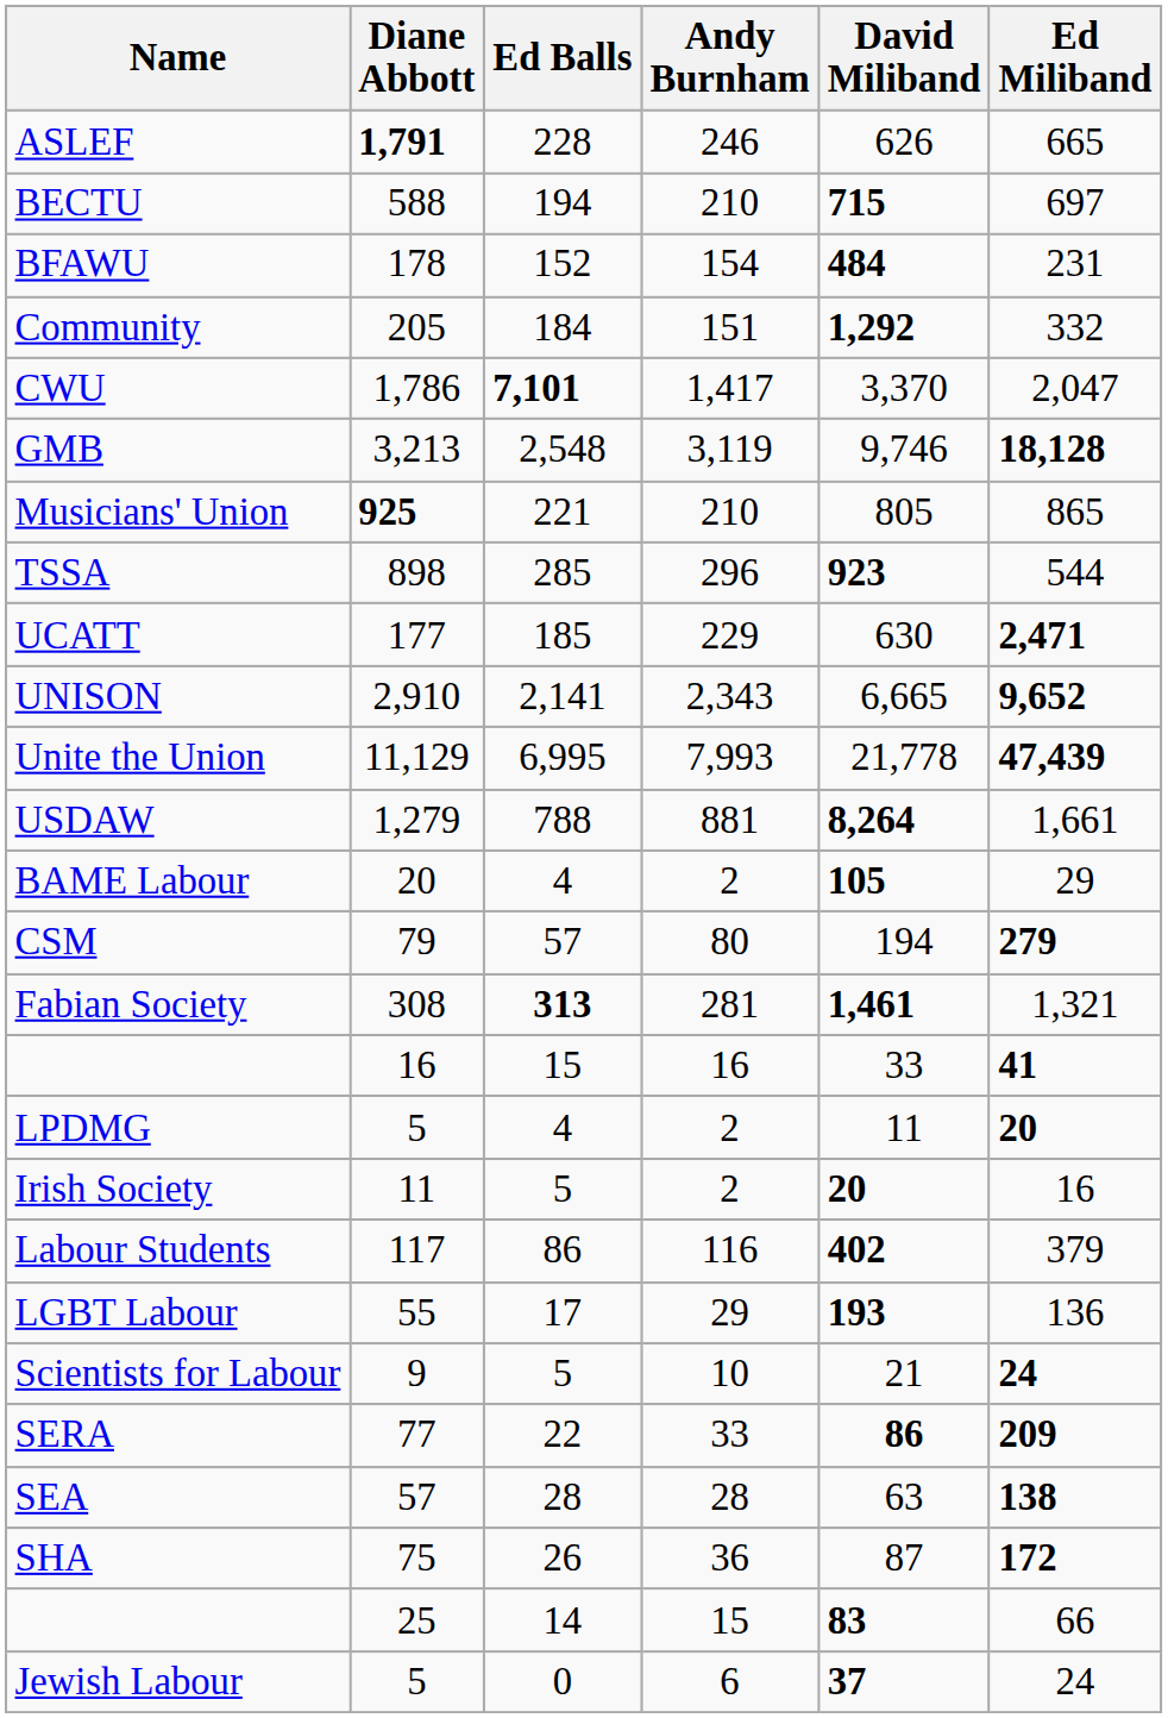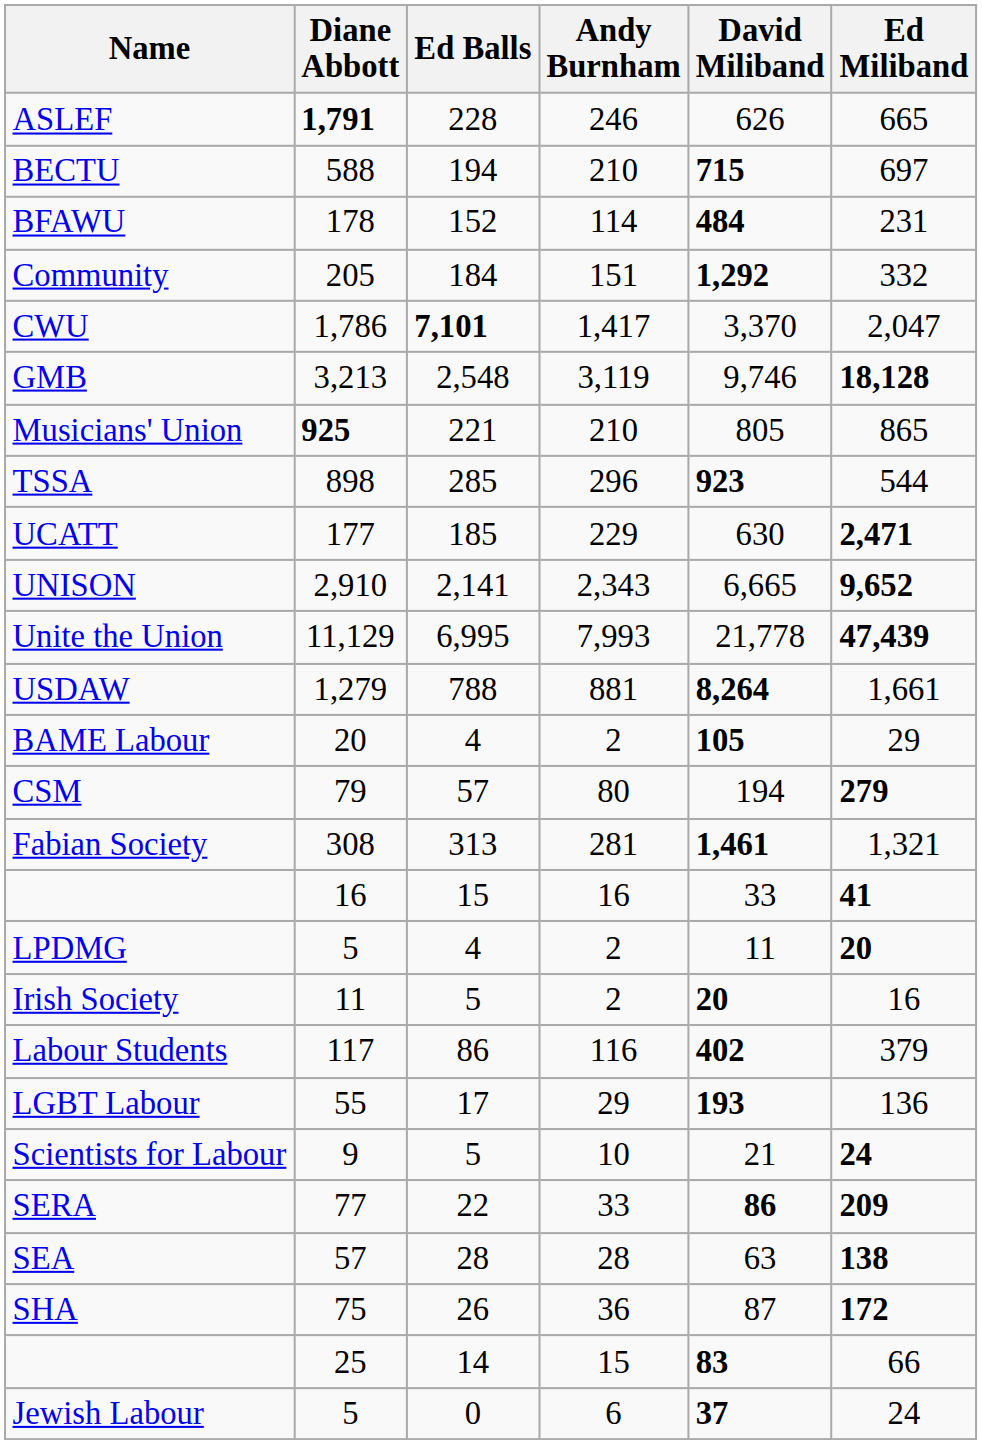BFAWU | Andy Burnham: 154 -> 114
Fabian Society | Ed Balls: bold -> normal
